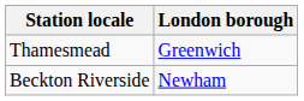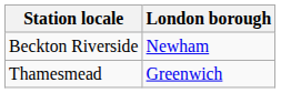rows swapped: Beckton Riverside <-> Thamesmead
